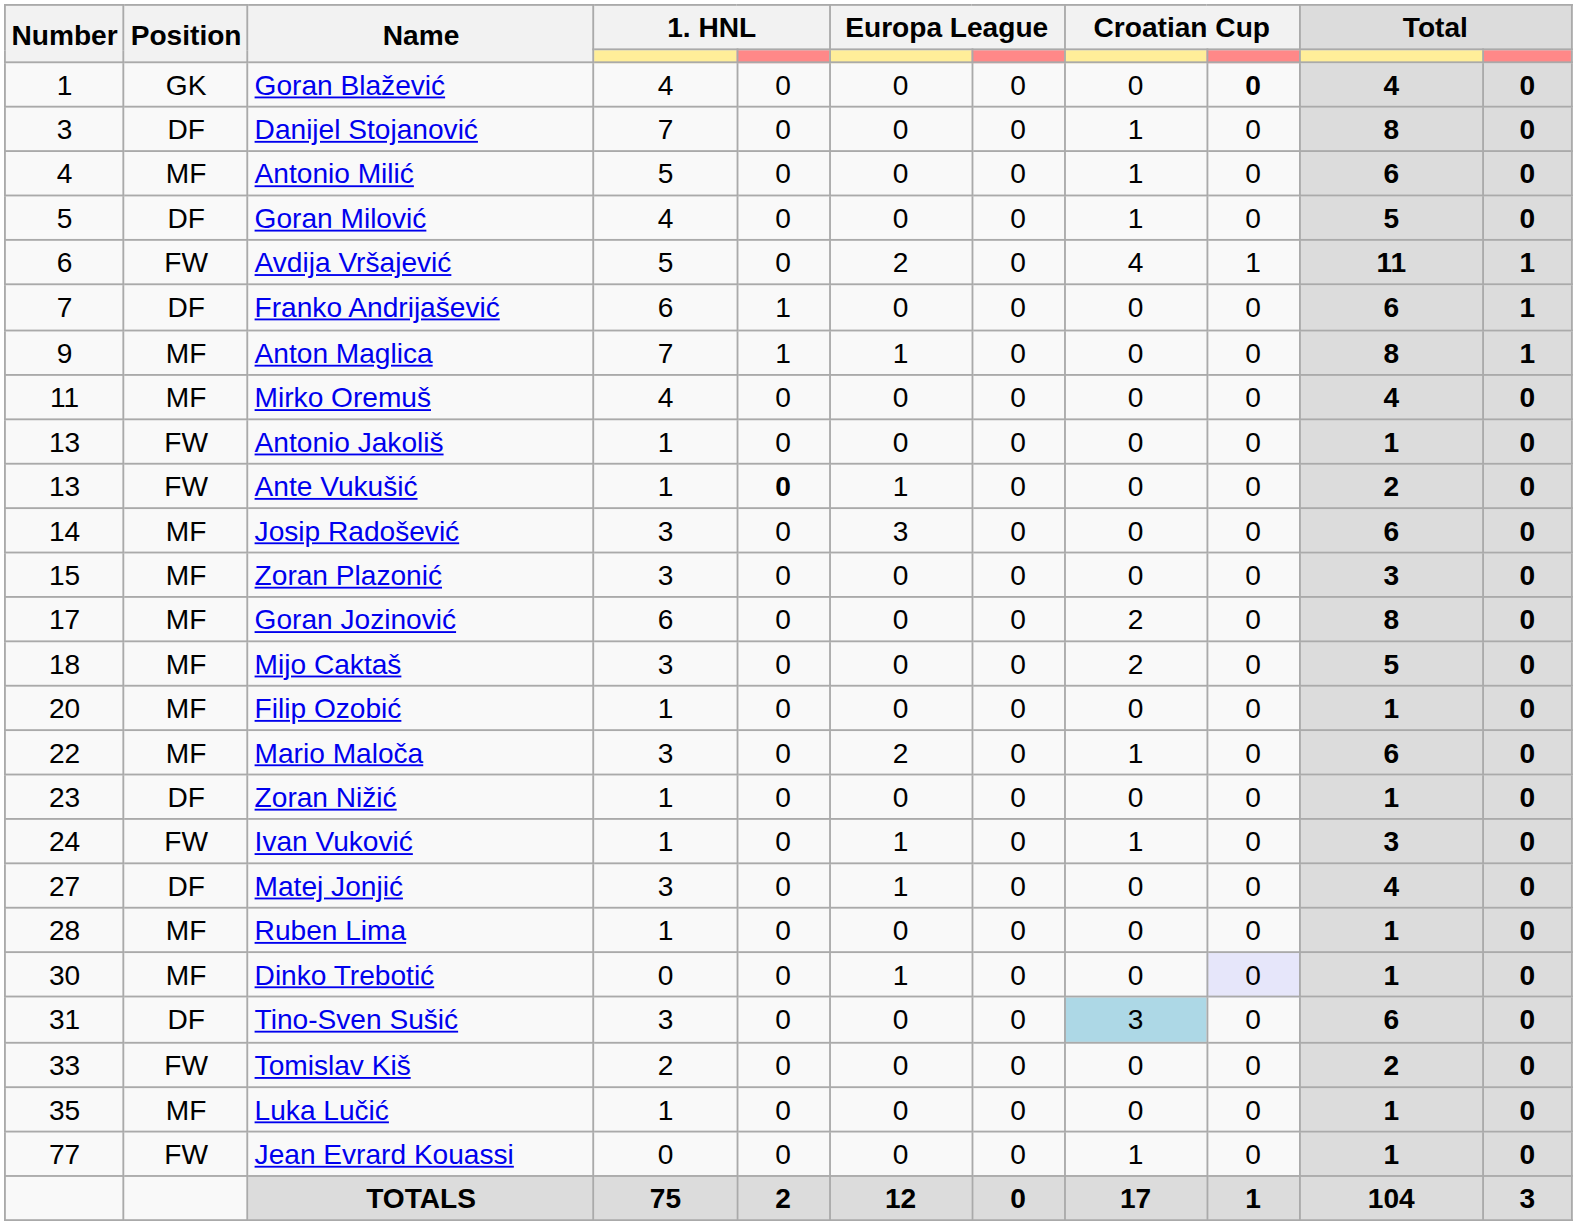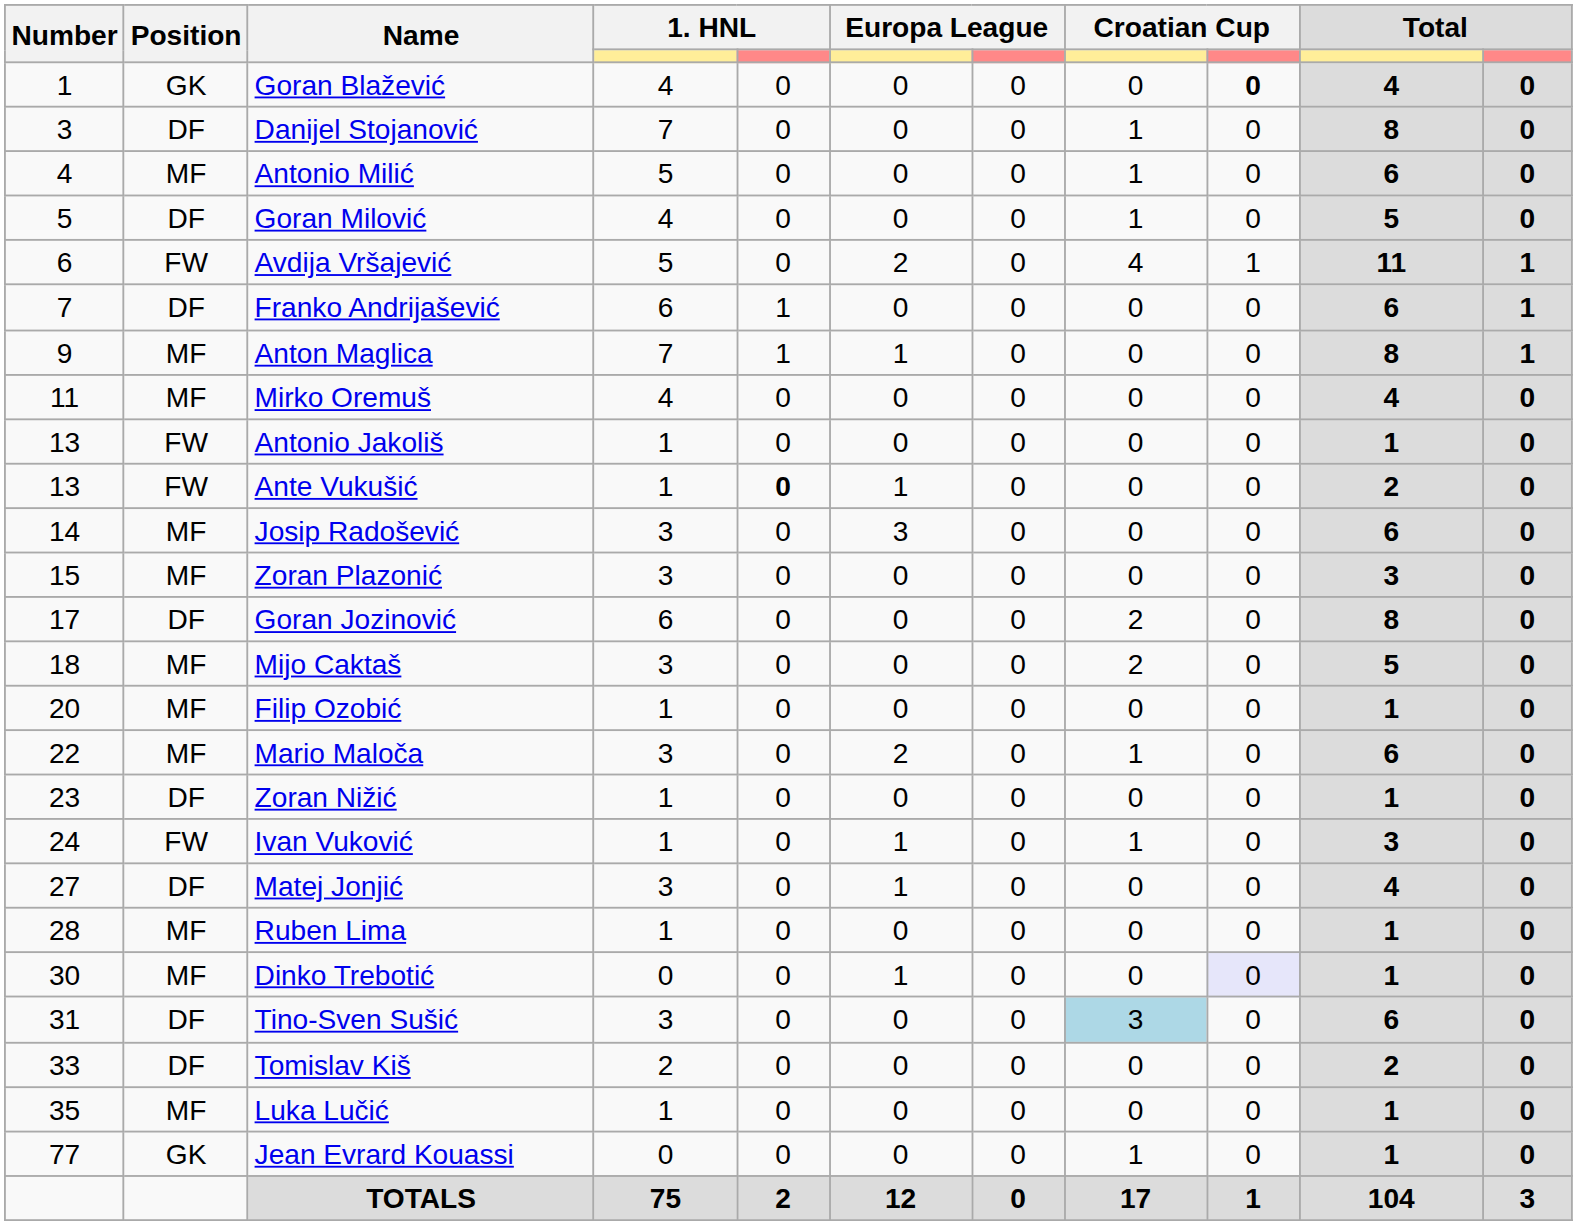Goran Jozinović | Position: MF -> DF
Tomislav Kiš | Position: FW -> DF
Jean Evrard Kouassi | Position: FW -> GK
